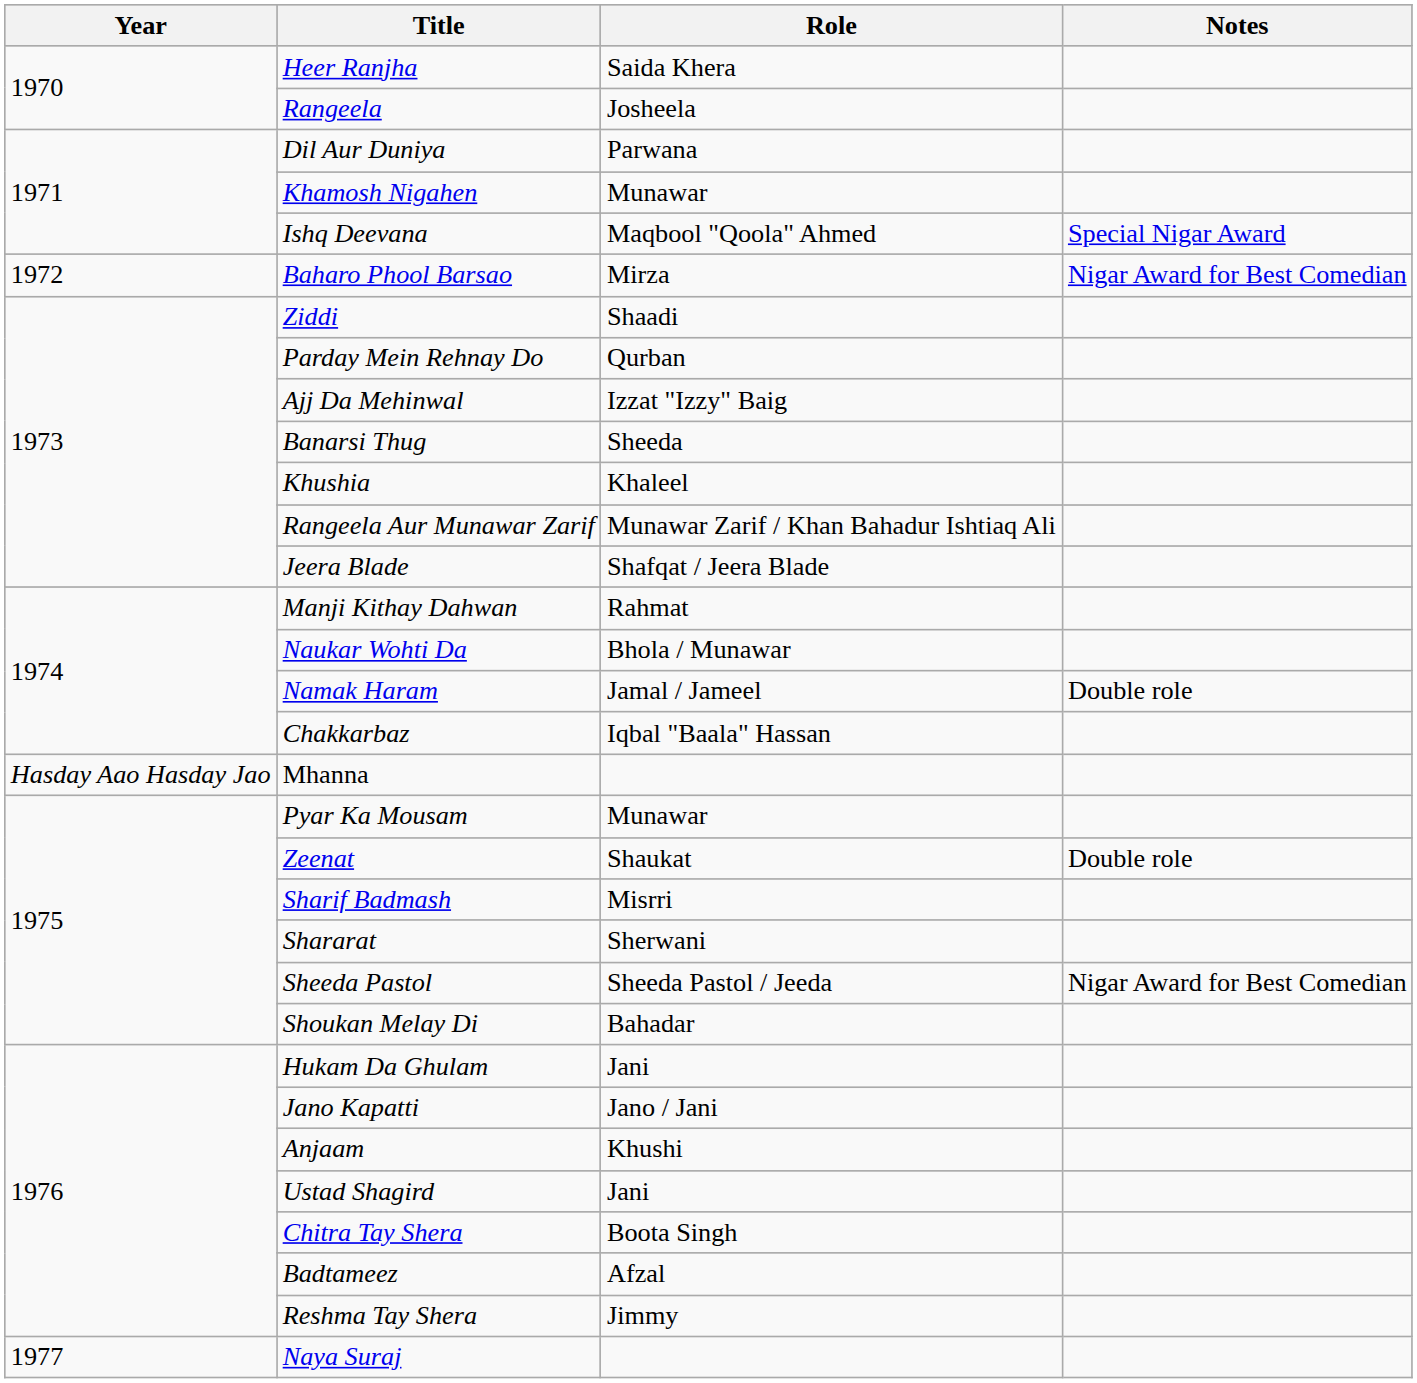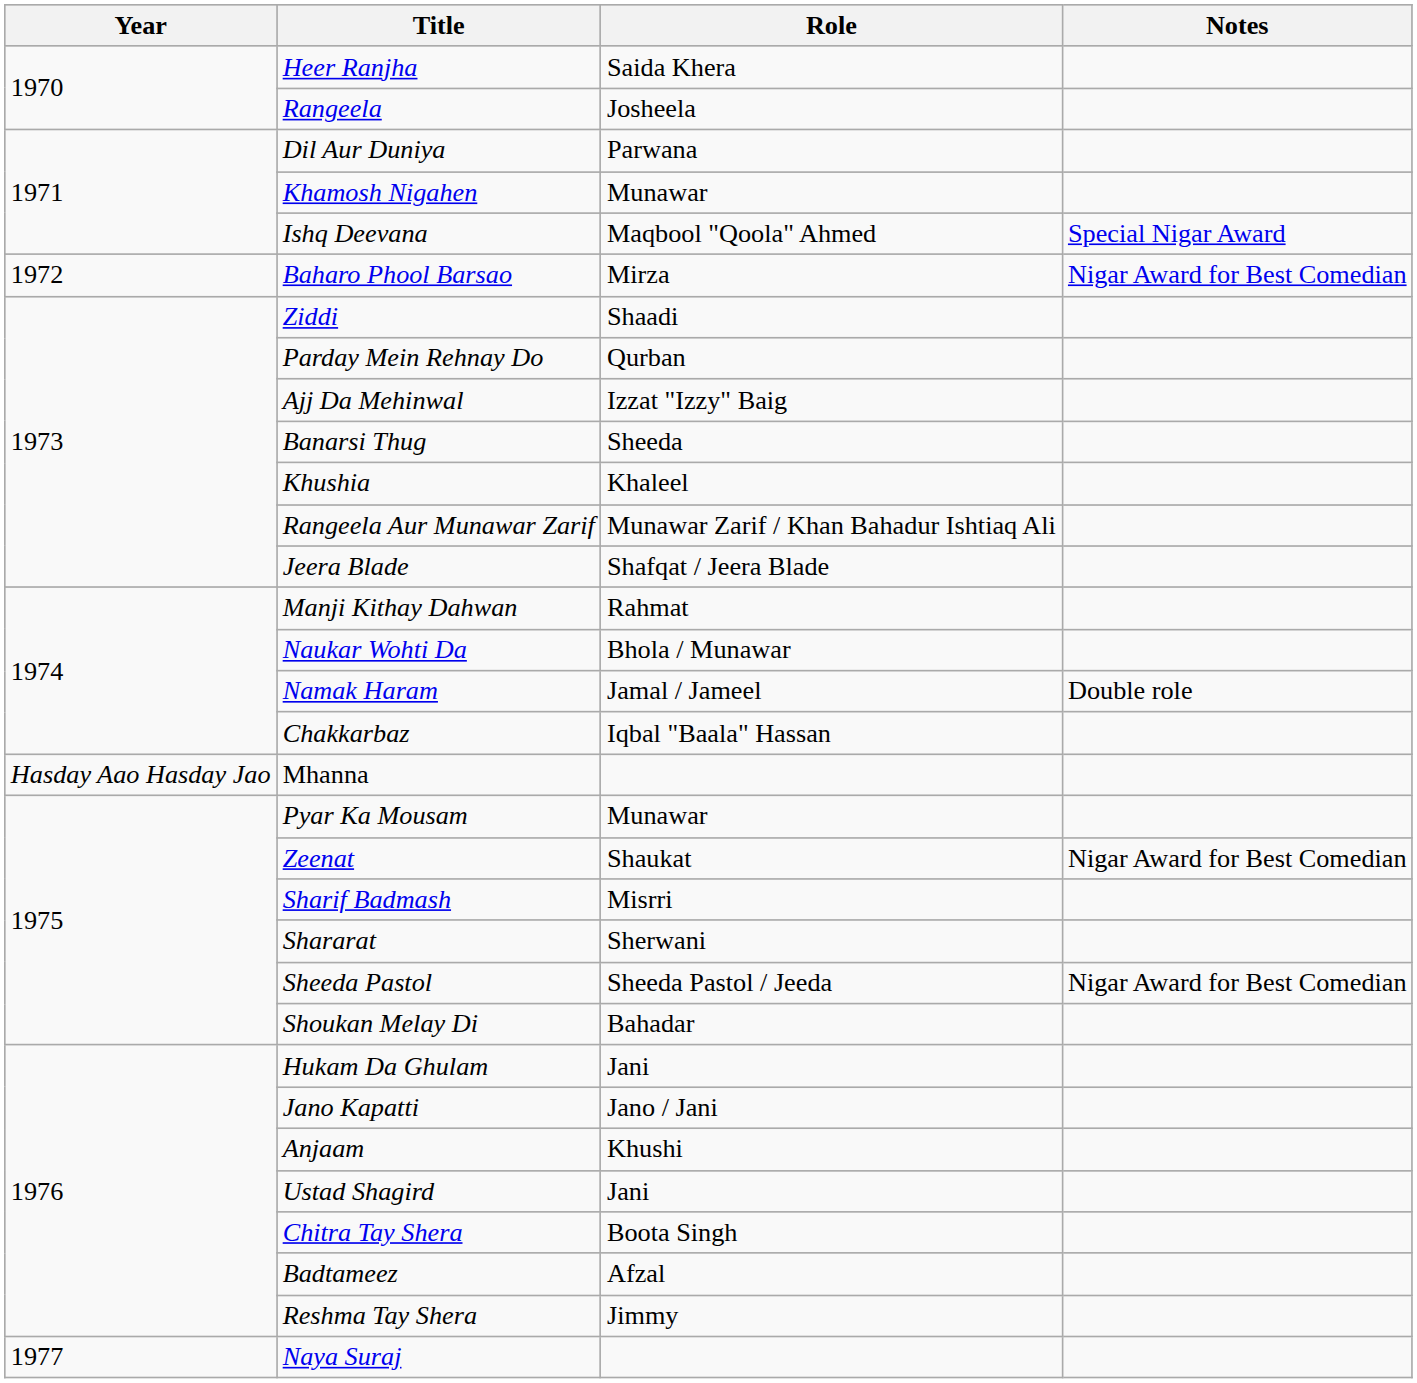Zeenat | Notes: Double role -> Nigar Award for Best Comedian
